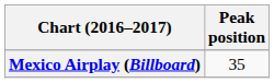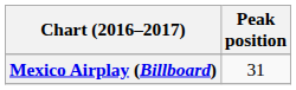Mexico Airplay (Billboard) | Peak position: 35 -> 31
